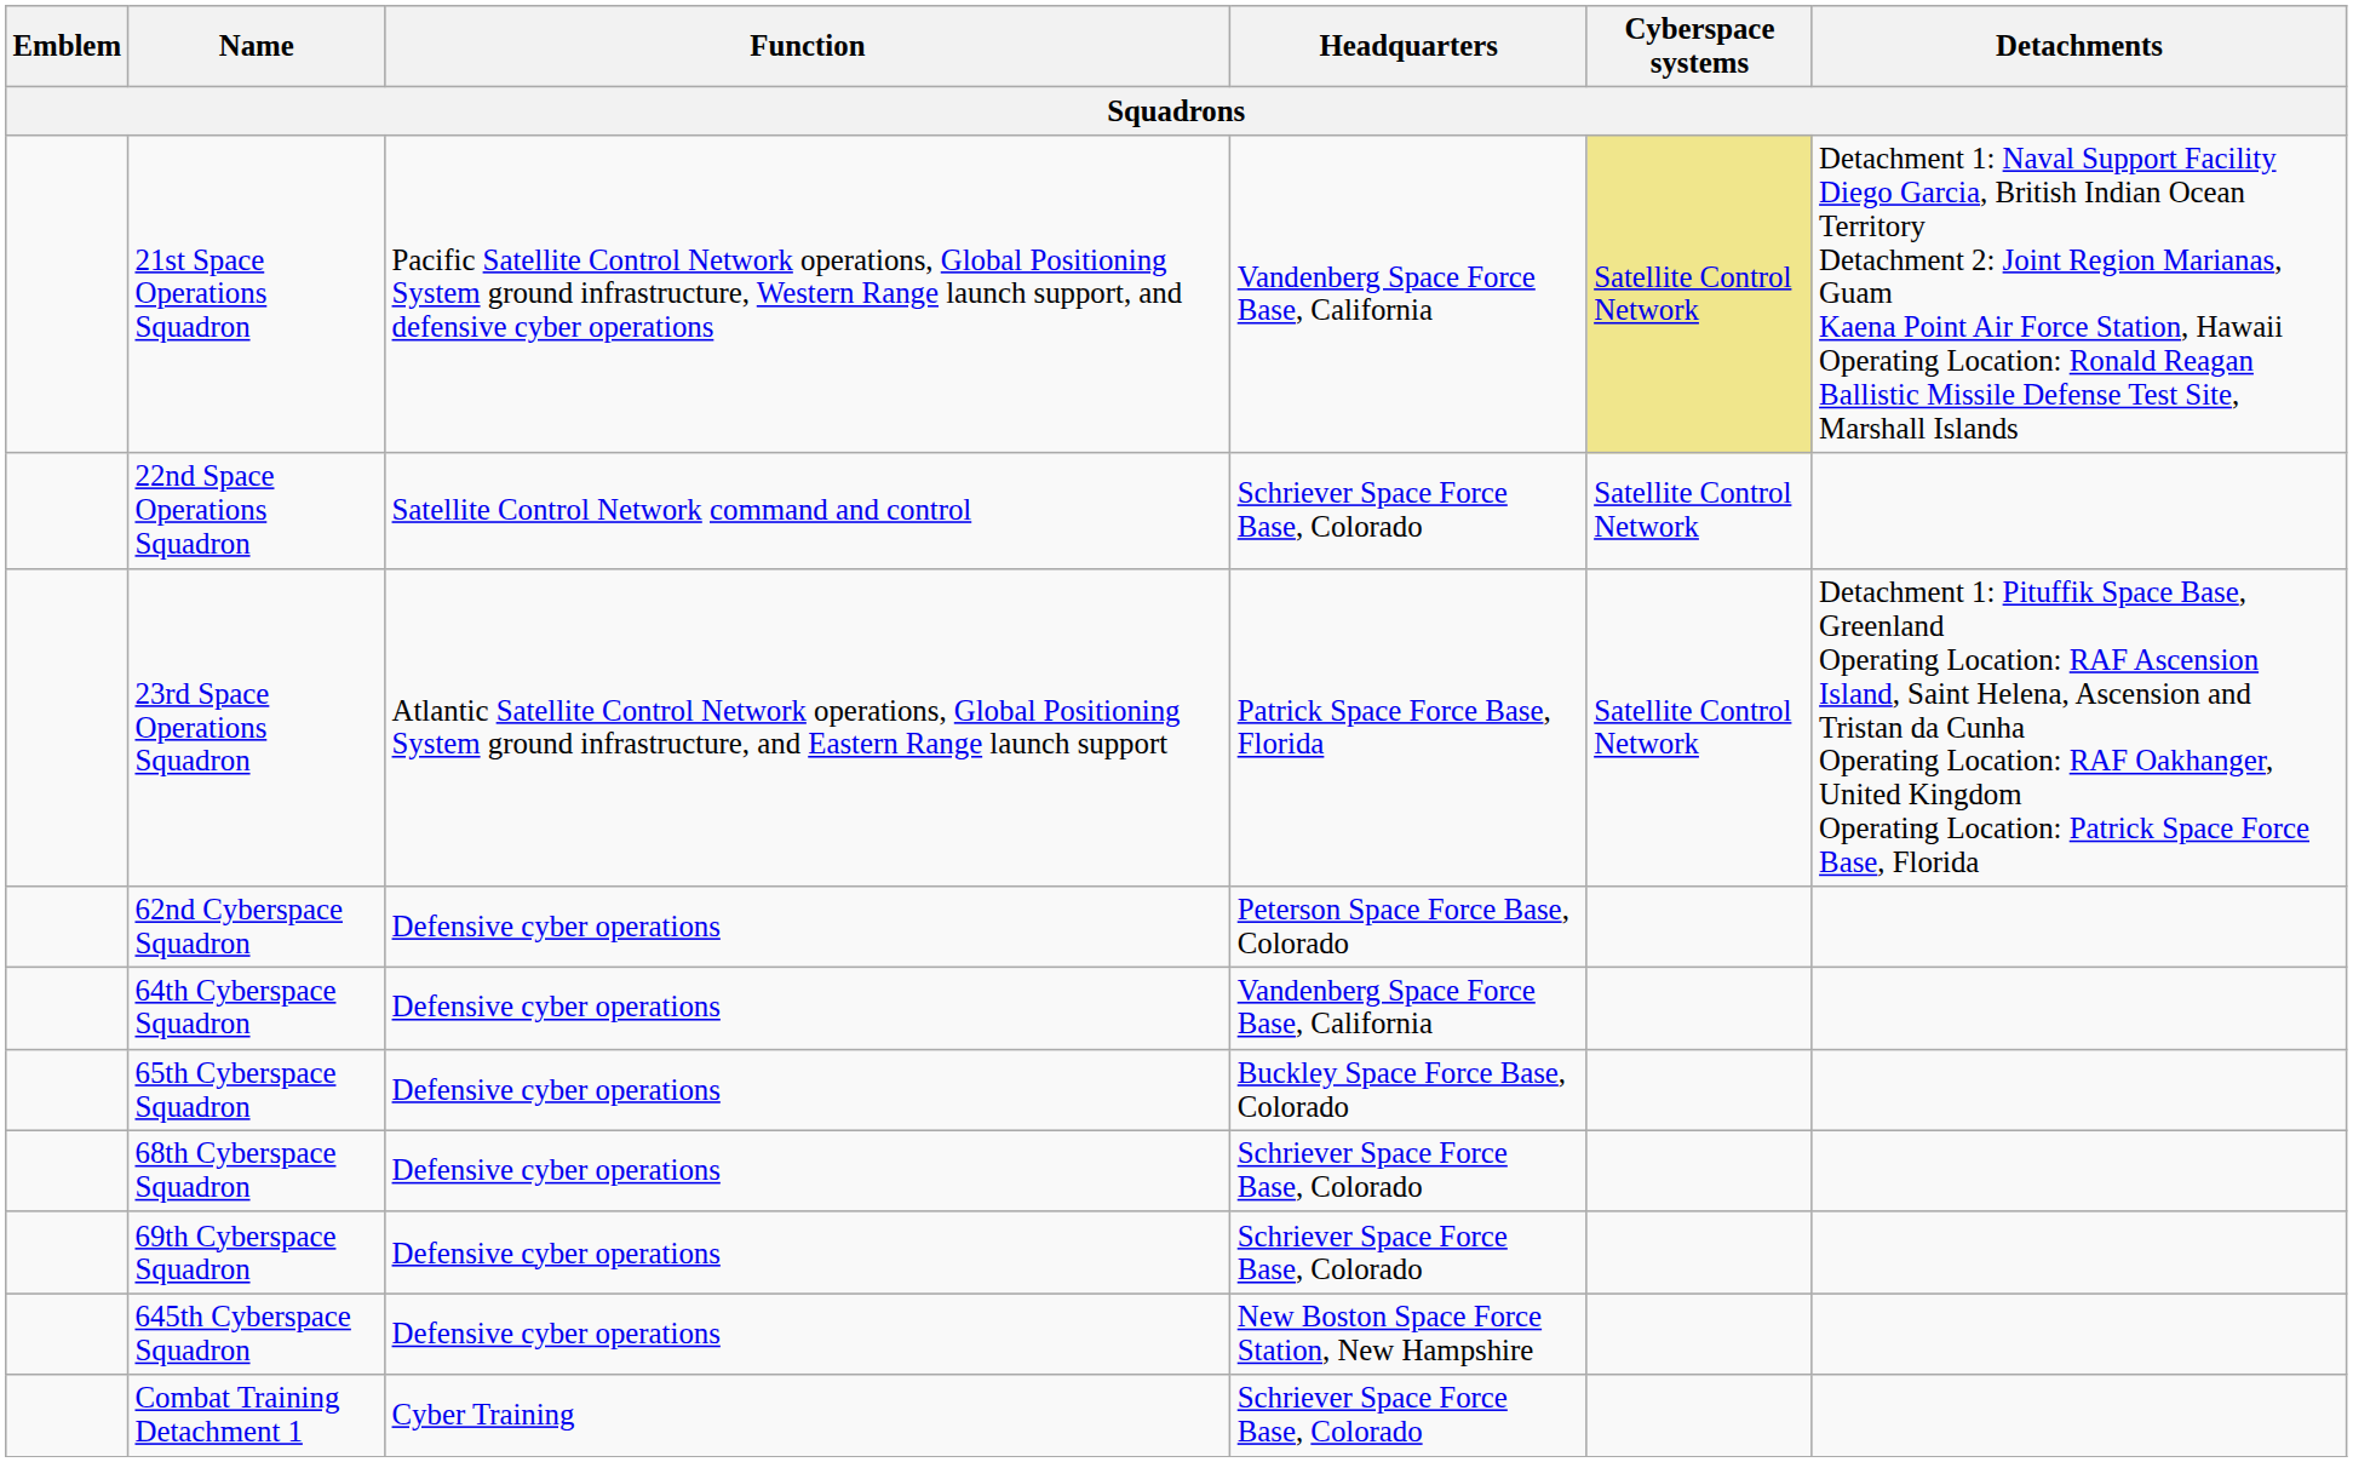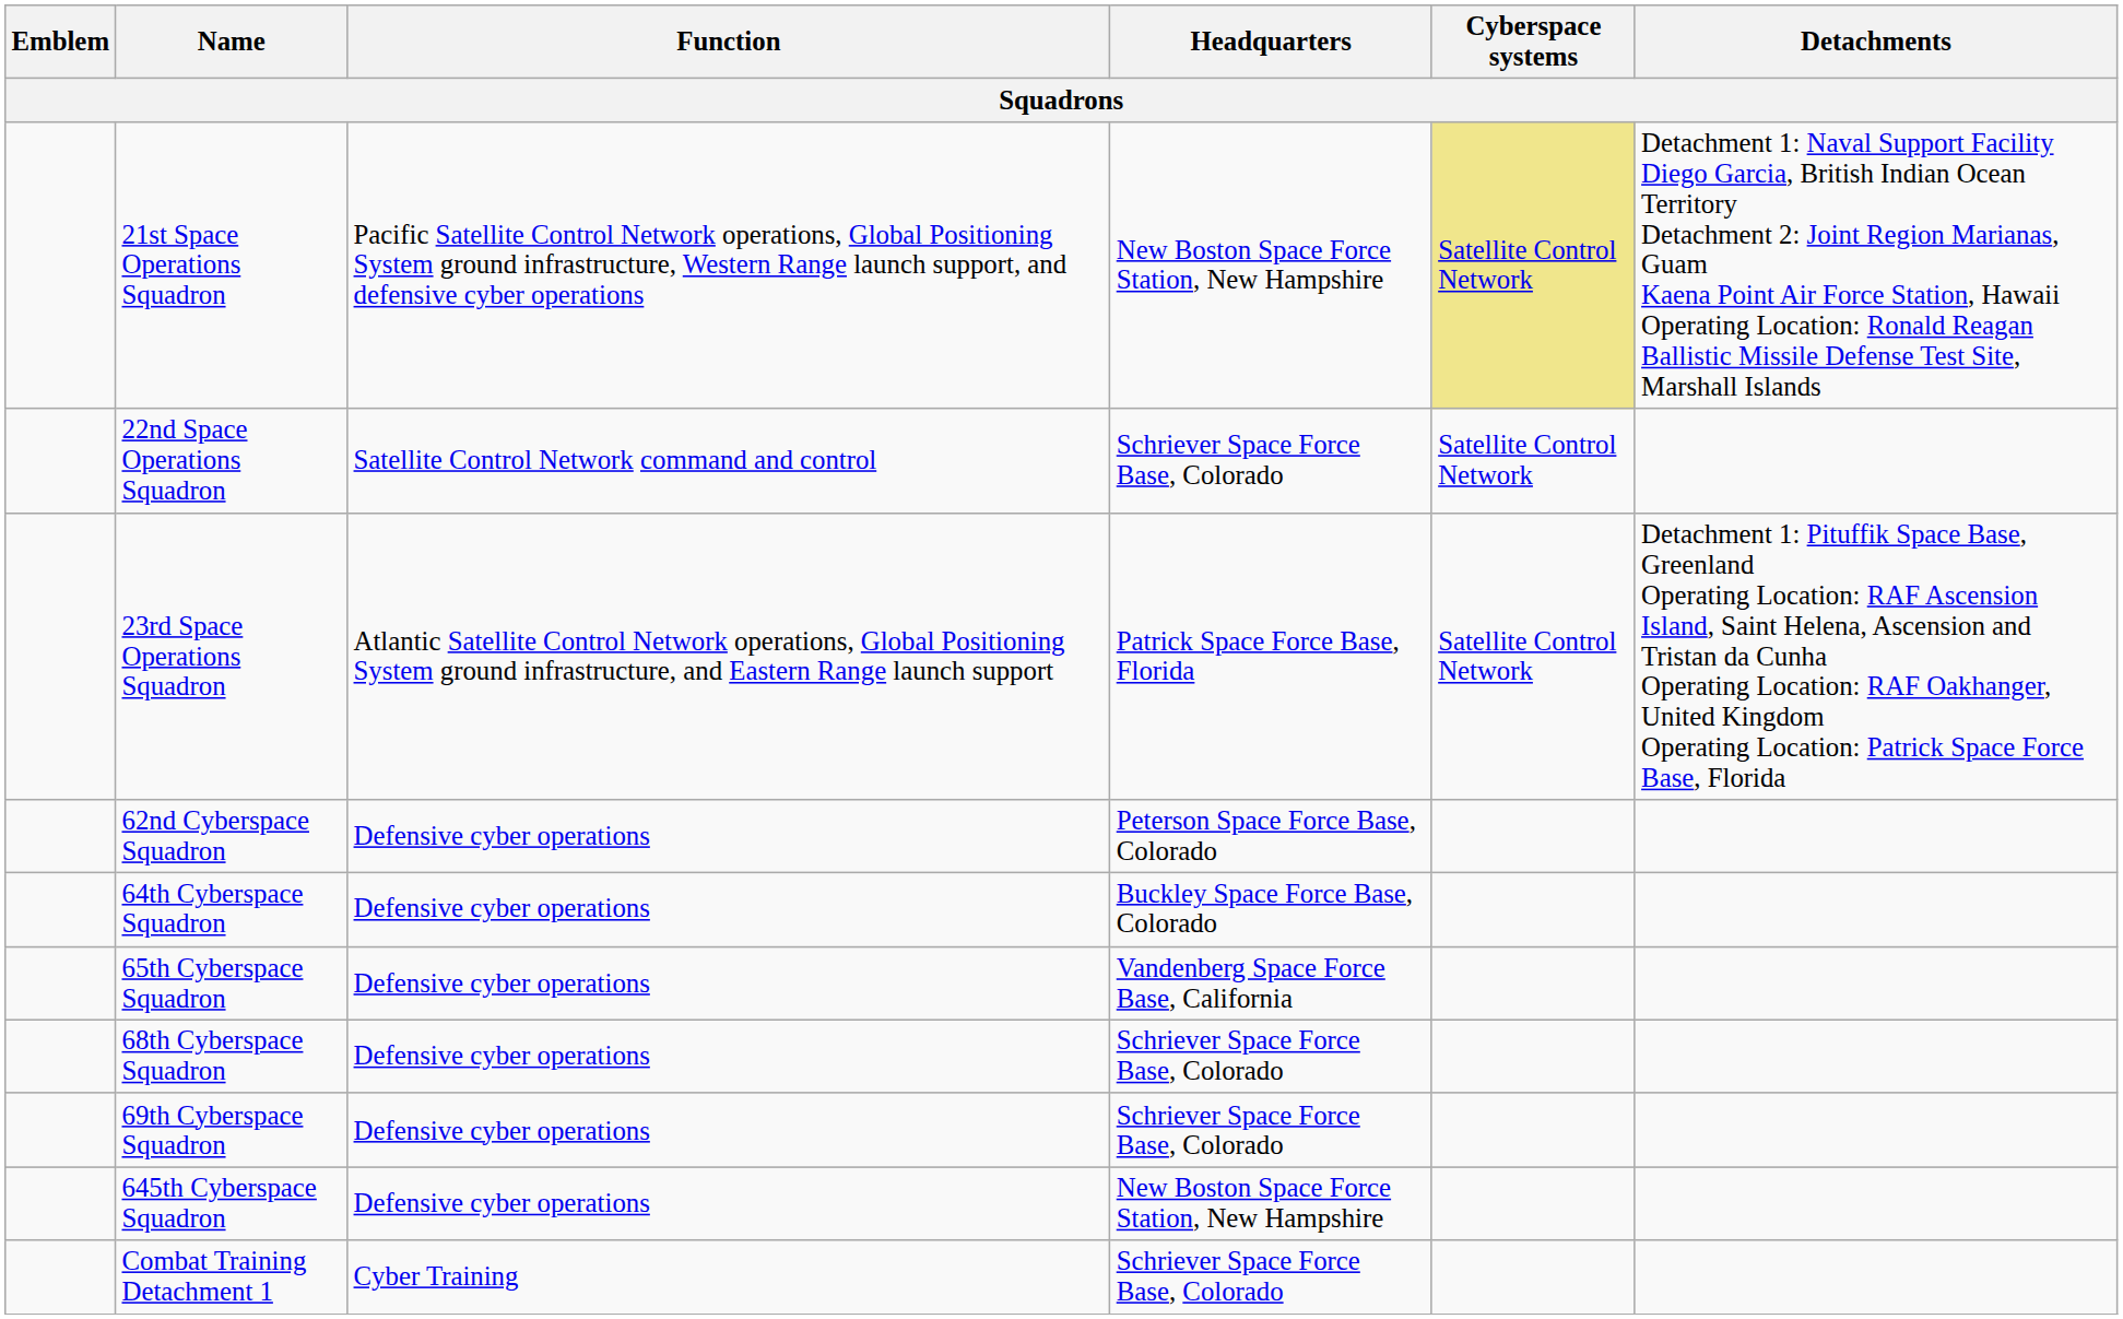21st Space Operations Squadron | Headquarters: Vandenberg Space Force Base, California -> New Boston Space Force Station, New Hampshire
64th Cyberspace Squadron | Headquarters: Vandenberg Space Force Base, California -> Buckley Space Force Base, Colorado
65th Cyberspace Squadron | Headquarters: Buckley Space Force Base, Colorado -> Vandenberg Space Force Base, California
